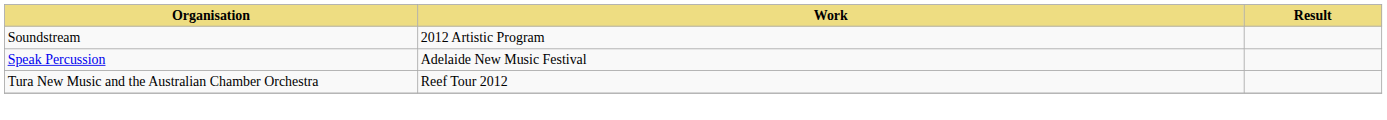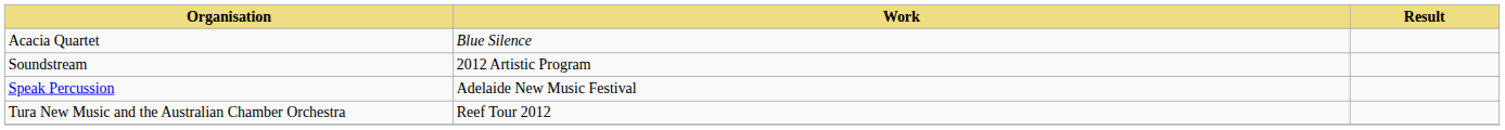+ row: Acacia Quartet | Blue Silence
